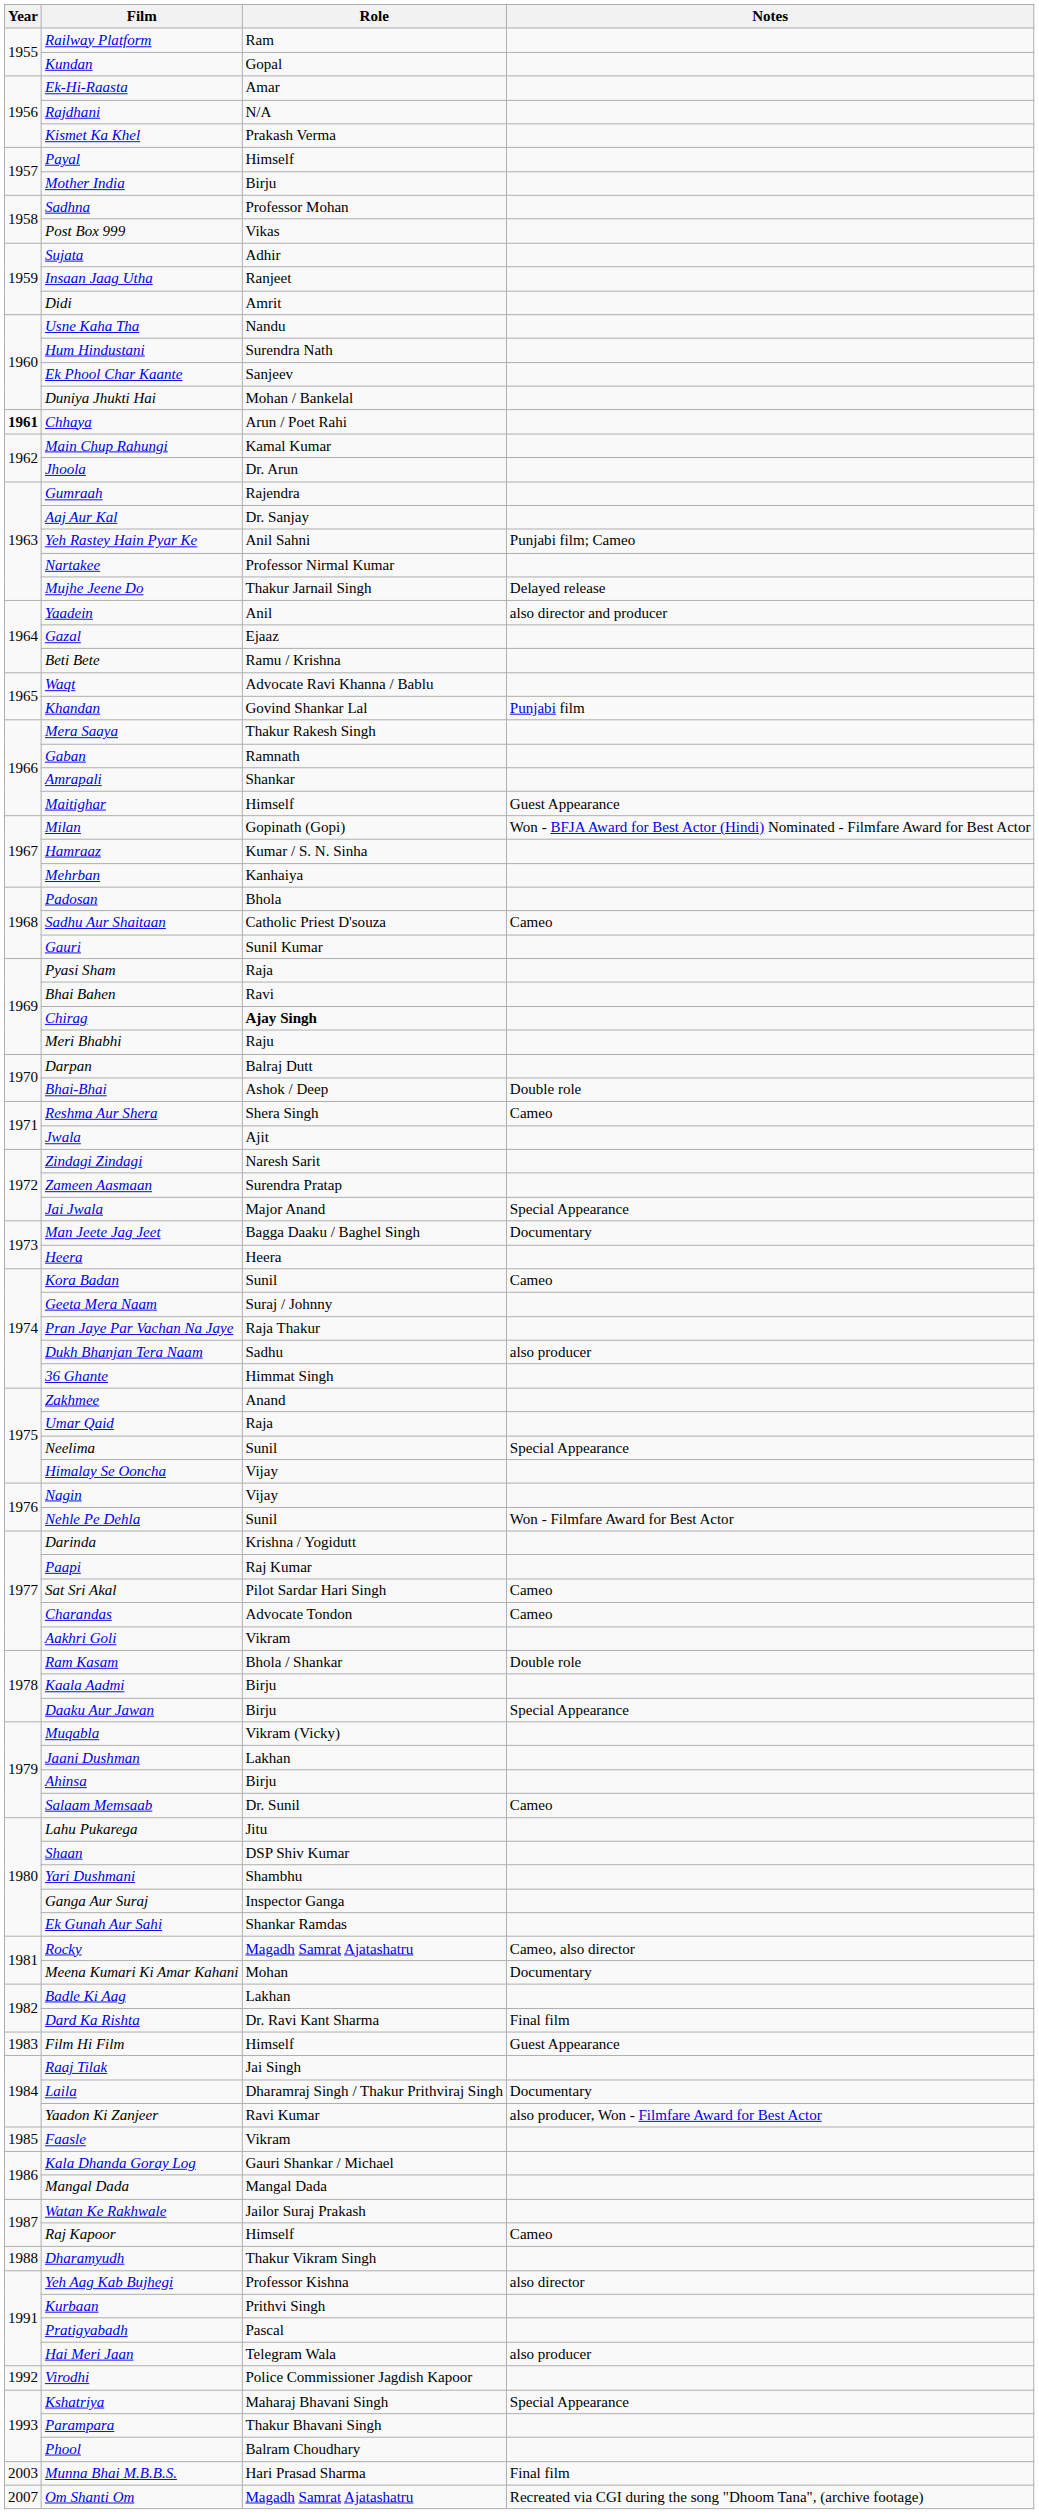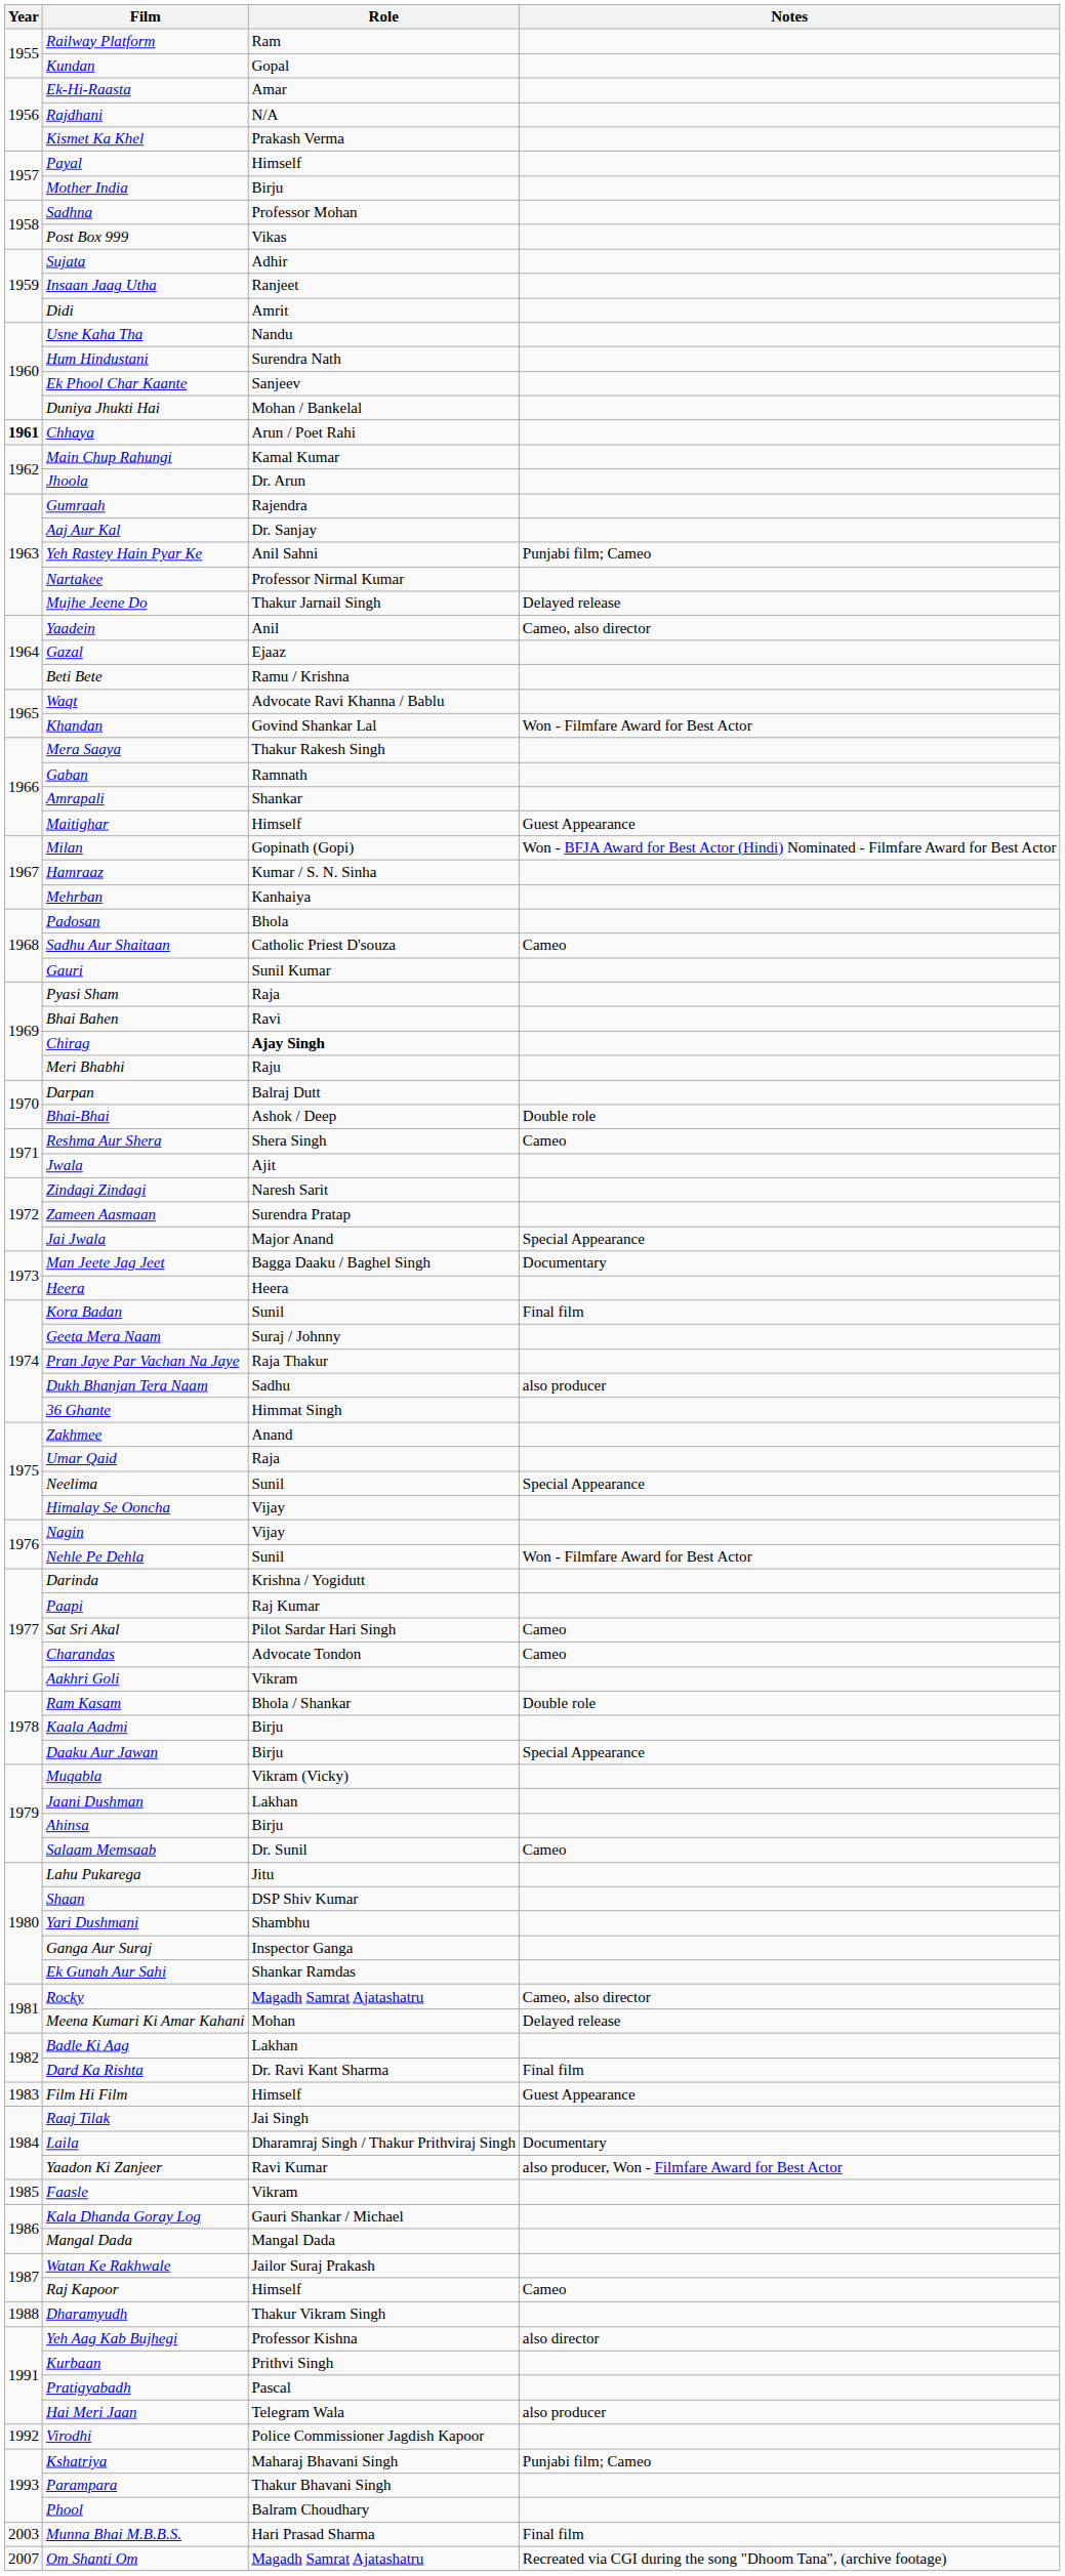Yaadein | Notes: also director and producer -> Cameo, also director
Khandan | Notes: Punjabi film -> Won - Filmfare Award for Best Actor
Kora Badan | Notes: Cameo -> Final film
Meena Kumari Ki Amar Kahani | Notes: Documentary -> Delayed release
Kshatriya | Notes: Special Appearance -> Punjabi film; Cameo
